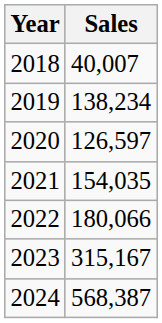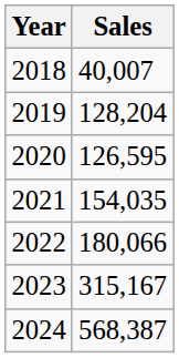2019 | Sales: 138,234 -> 128,204
2020 | Sales: 126,597 -> 126,595
